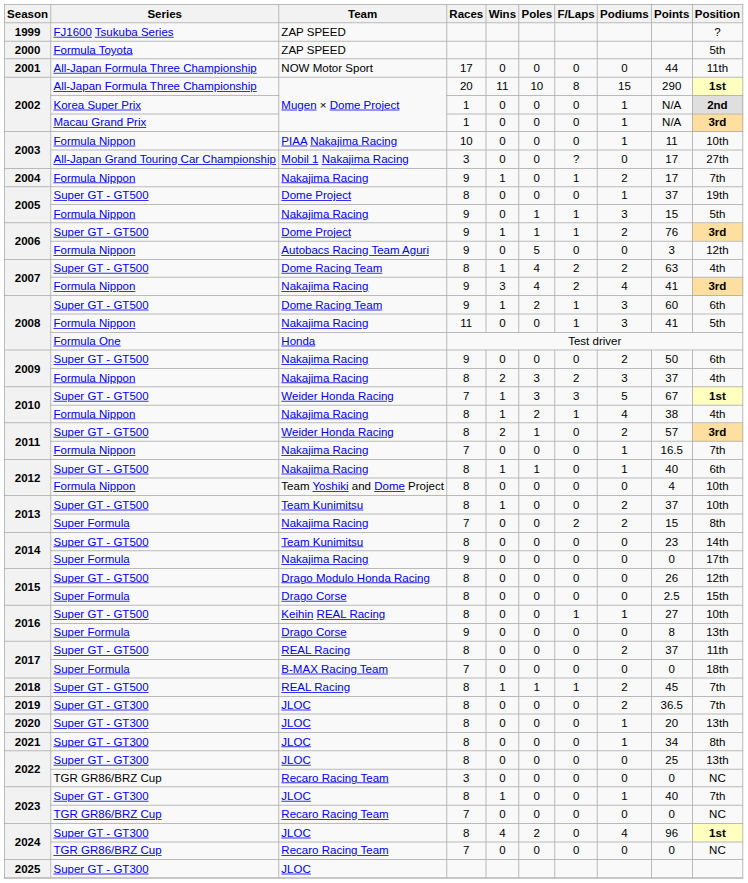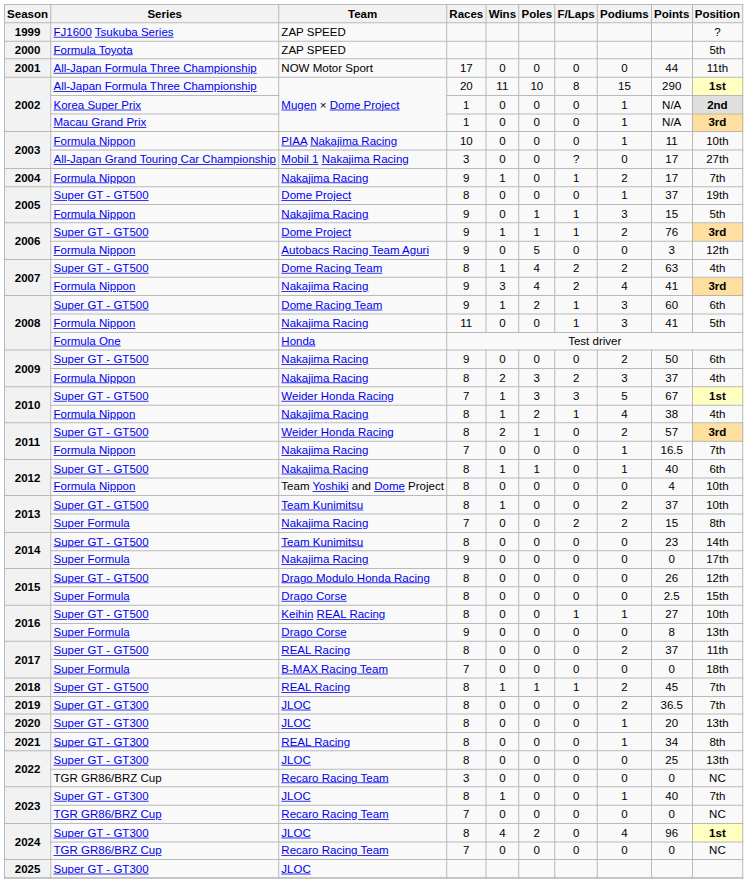2021 | Team: JLOC -> REAL Racing
